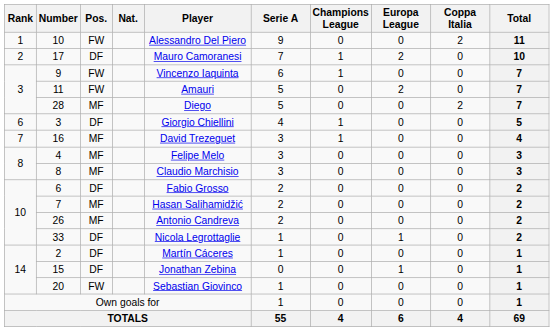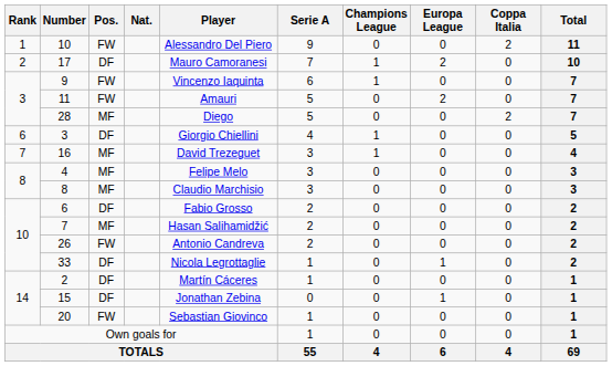26 | Pos.: MF -> FW
